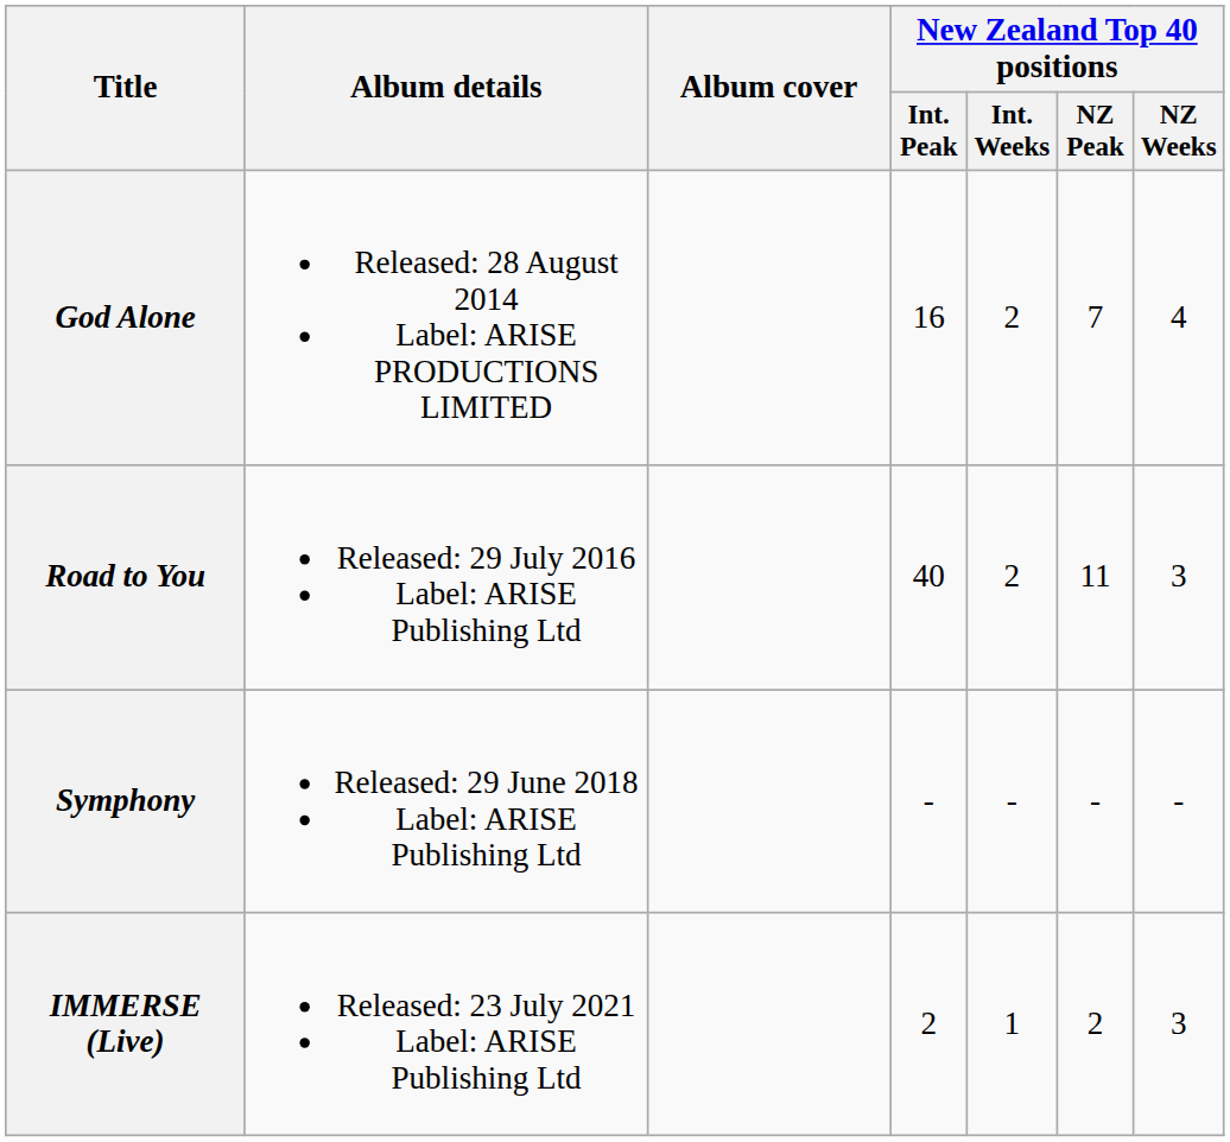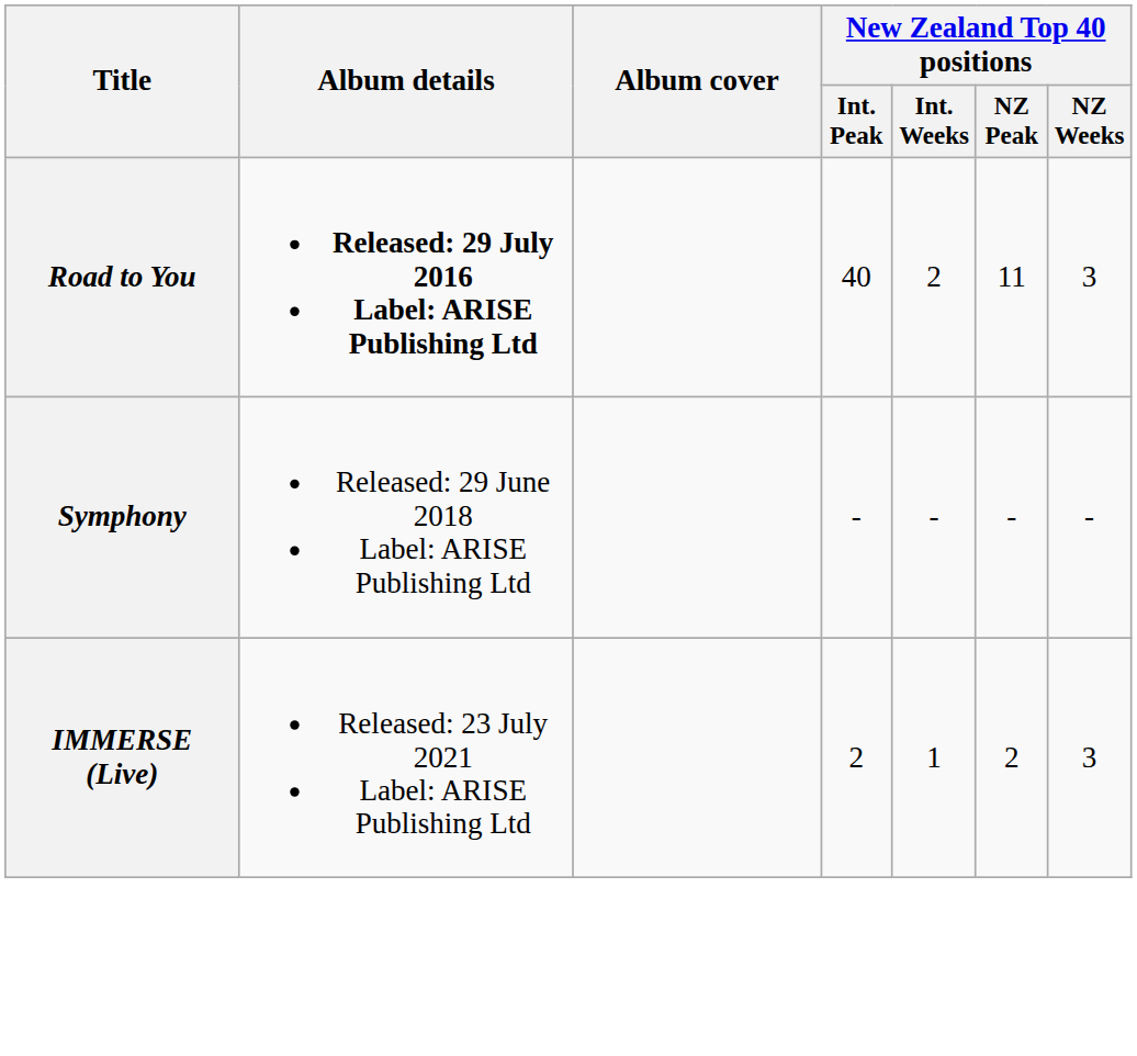- row: God Alone | Released: 28 August 2014 Label: ARISE PRODUCTIONS LIMITED | 16 | 2 | 7 | 4
Road to You | Album details: normal -> bold
